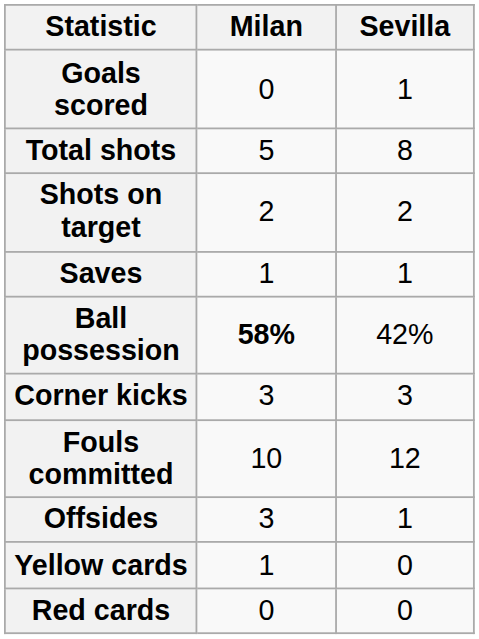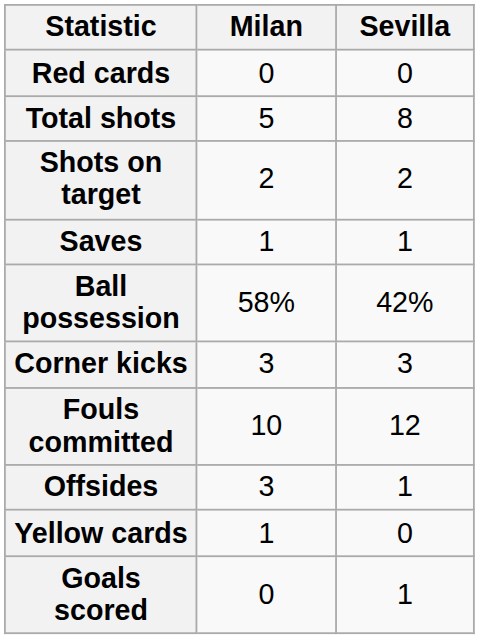rows swapped: Goals scored <-> Red cards
Ball possession | Milan: bold -> normal
